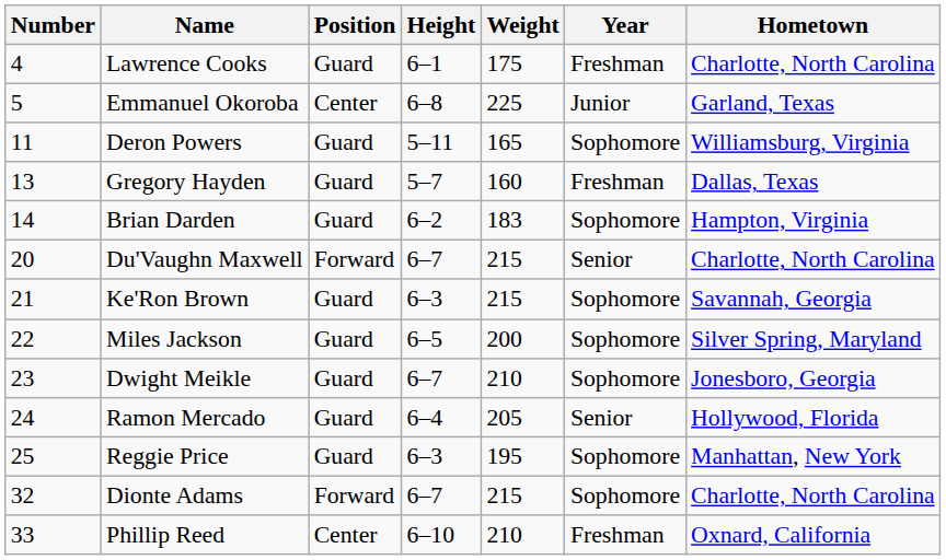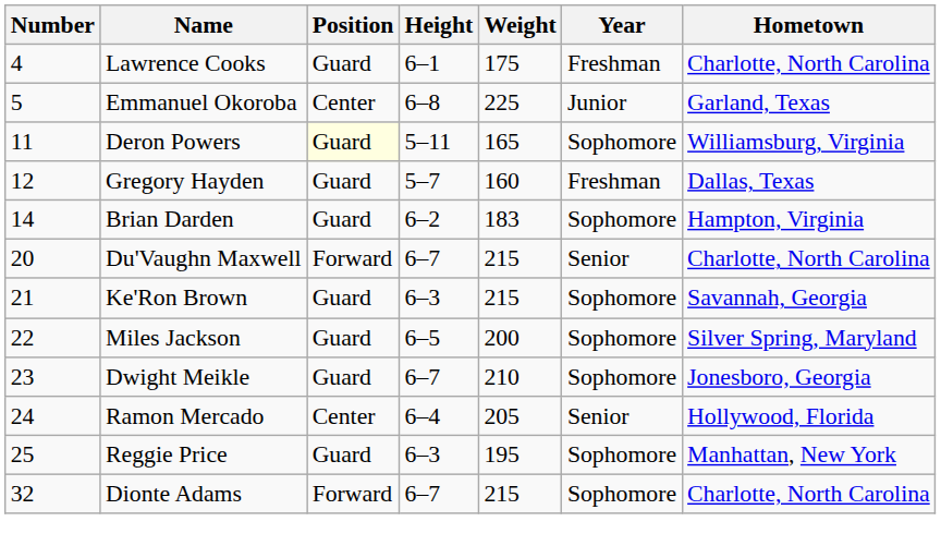Deron Powers | Position: no background -> lightyellow background
Gregory Hayden | Number: 13 -> 12
Ramon Mercado | Position: Guard -> Center
- row: 33 | Phillip Reed | Center | 6–10 | 210 | Freshman | Oxnard, California
